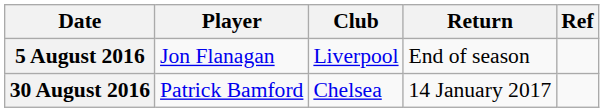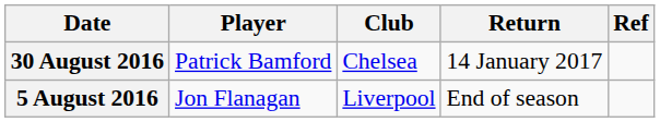rows swapped: 5 August 2016 <-> 30 August 2016
